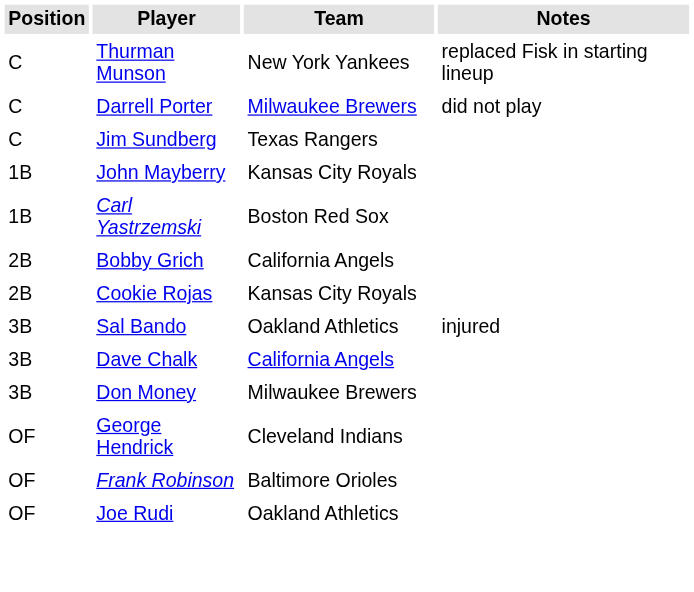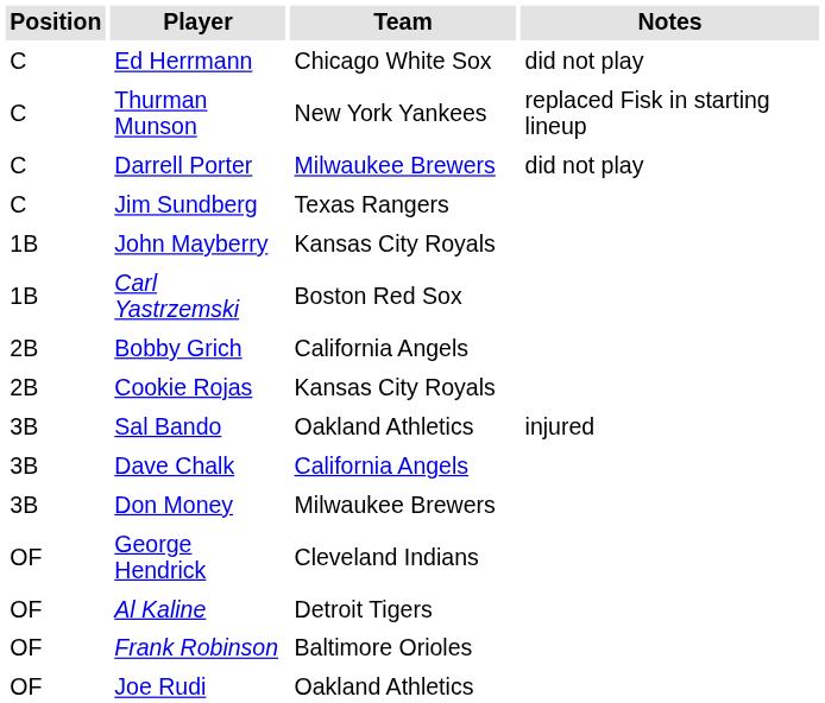+ row: C | Ed Herrmann | Chicago White Sox | did not play
+ row: OF | Al Kaline | Detroit Tigers
